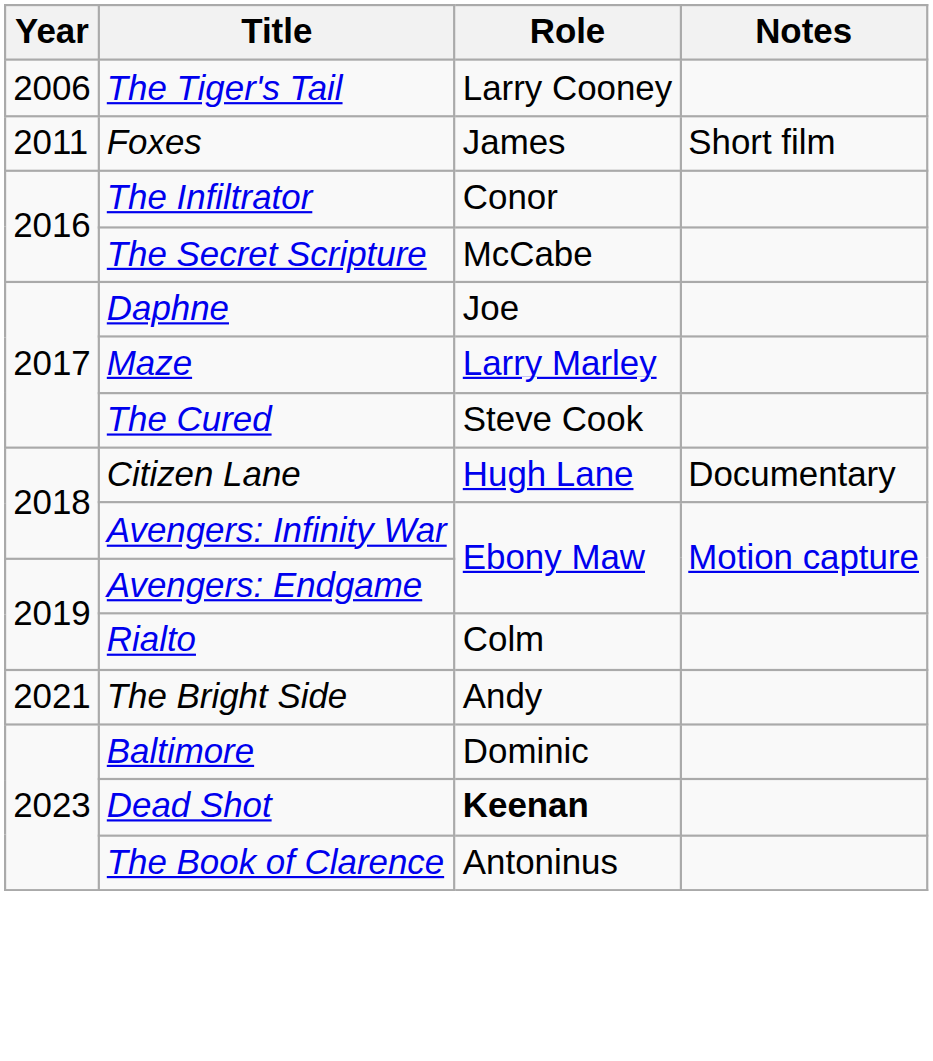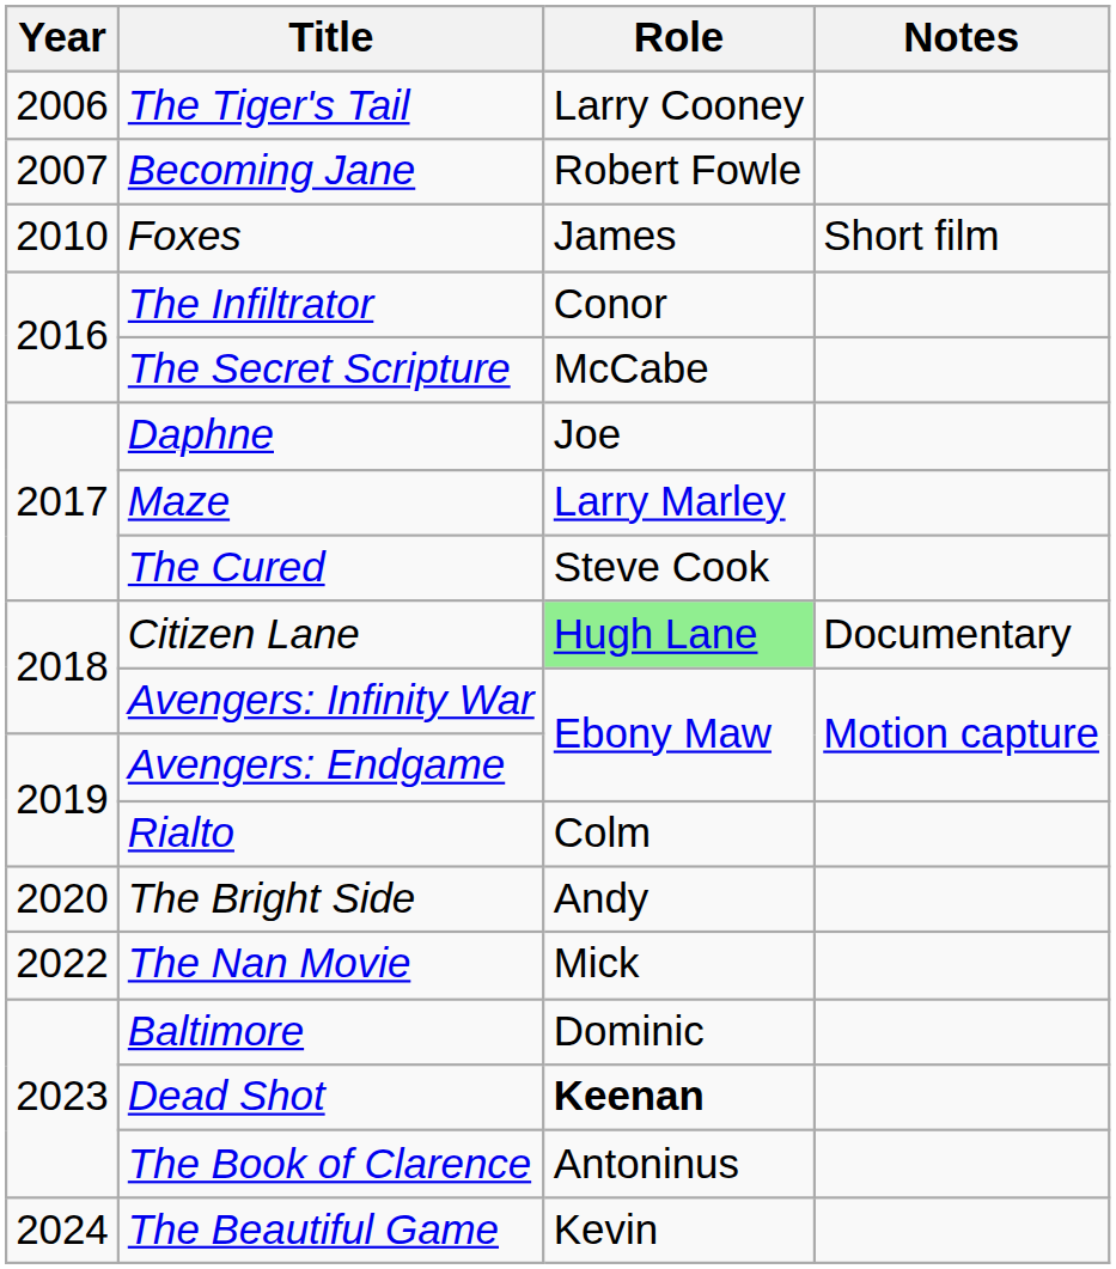+ row: 2007 | Becoming Jane | Robert Fowle
Foxes | Year: 2011 -> 2010
Citizen Lane | Role: no background -> lightgreen background
The Bright Side | Year: 2021 -> 2020
+ row: 2022 | The Nan Movie | Mick
+ row: 2024 | The Beautiful Game | Kevin
